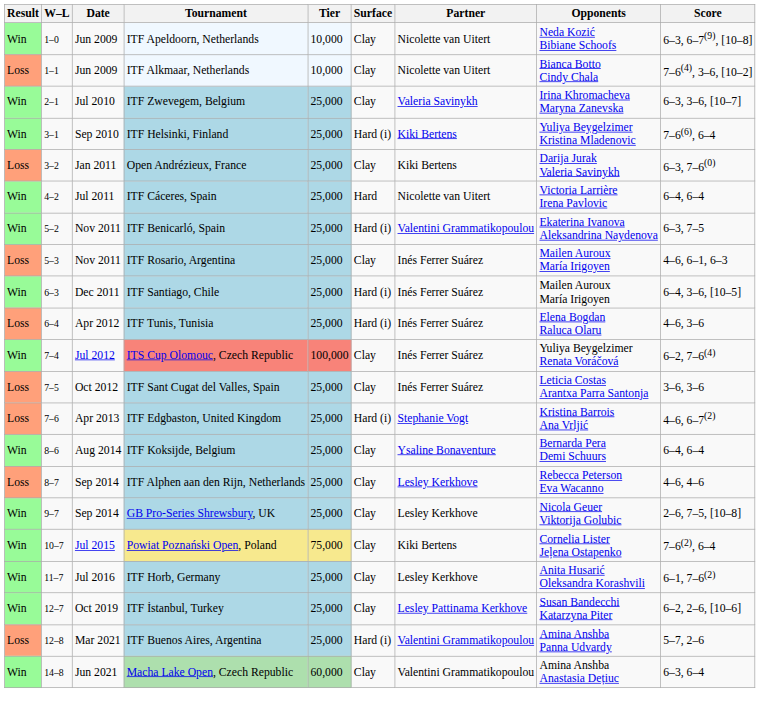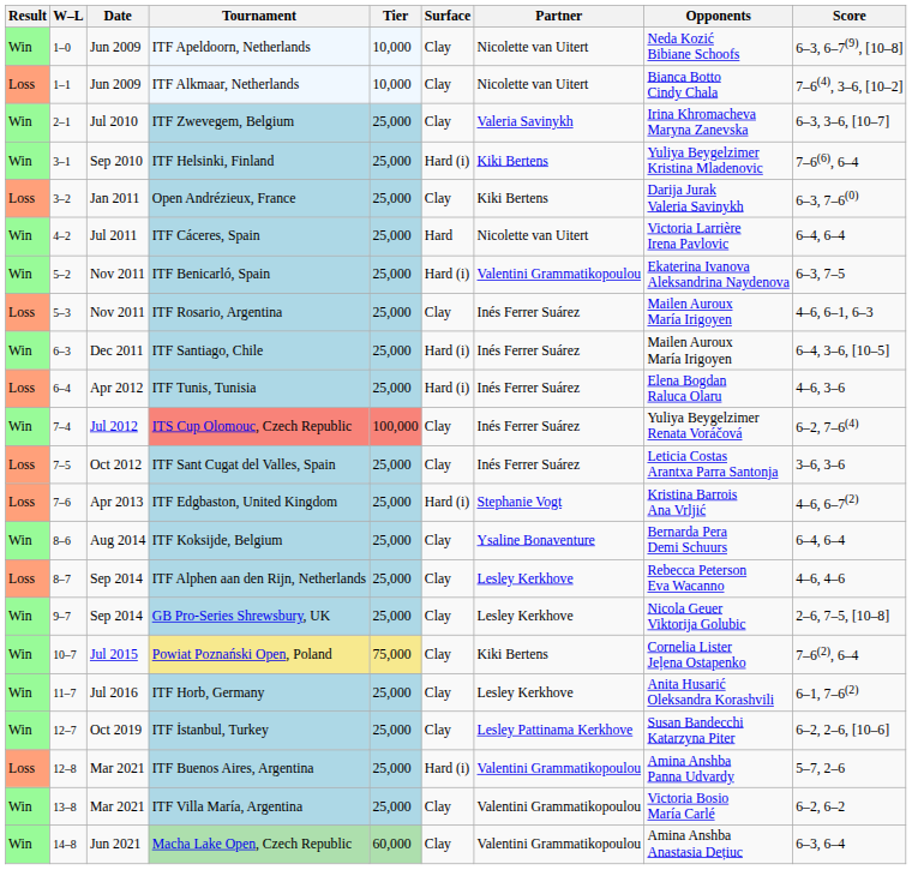+ row: Win | 13–8 | Mar 2021 | ITF Villa María, Argentina | 25,000 | Clay | Valentini Grammatikopoulou | Victoria Bosio María Carlé | 6–2, 6–2
